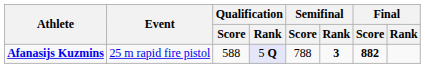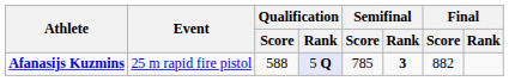Afanasijs Kuzmins | Semifinal / Score: 788 -> 785
Afanasijs Kuzmins | Final / Score: bold -> normal
